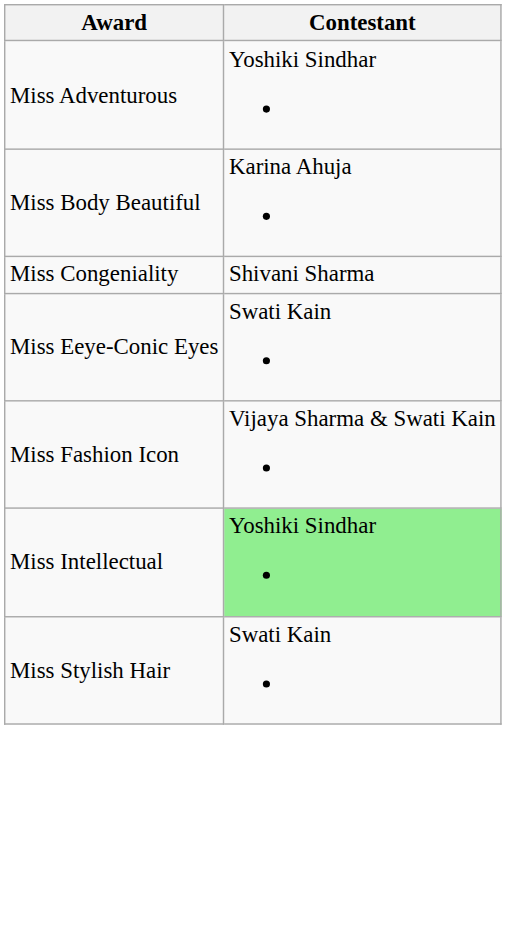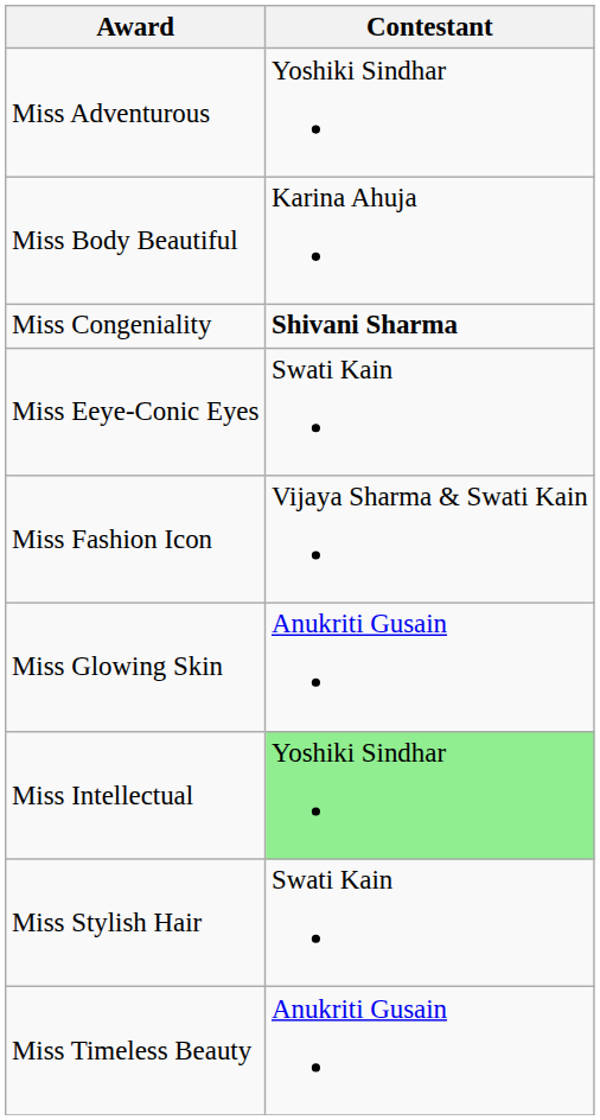Miss Congeniality | Contestant: normal -> bold
+ row: Miss Glowing Skin | Anukriti Gusain
+ row: Miss Timeless Beauty | Anukriti Gusain
